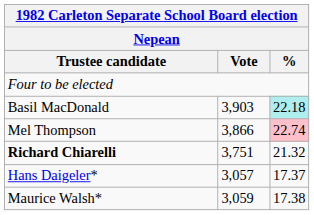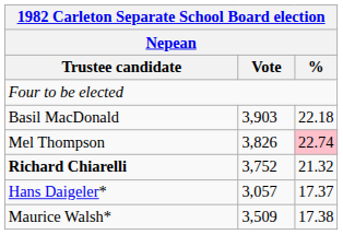Basil MacDonald | %: paleturquoise background -> no background
Mel Thompson | Vote: 3,866 -> 3,826
Richard Chiarelli | Vote: 3,751 -> 3,752
Maurice Walsh* | Vote: 3,059 -> 3,509
